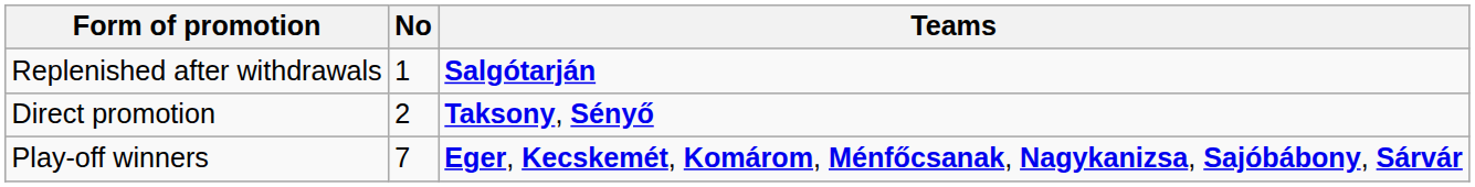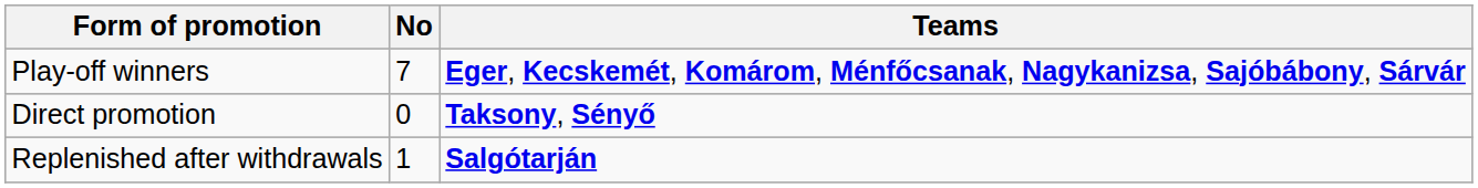rows swapped: Play-off winners <-> Replenished after withdrawals
Direct promotion | No: 2 -> 0
